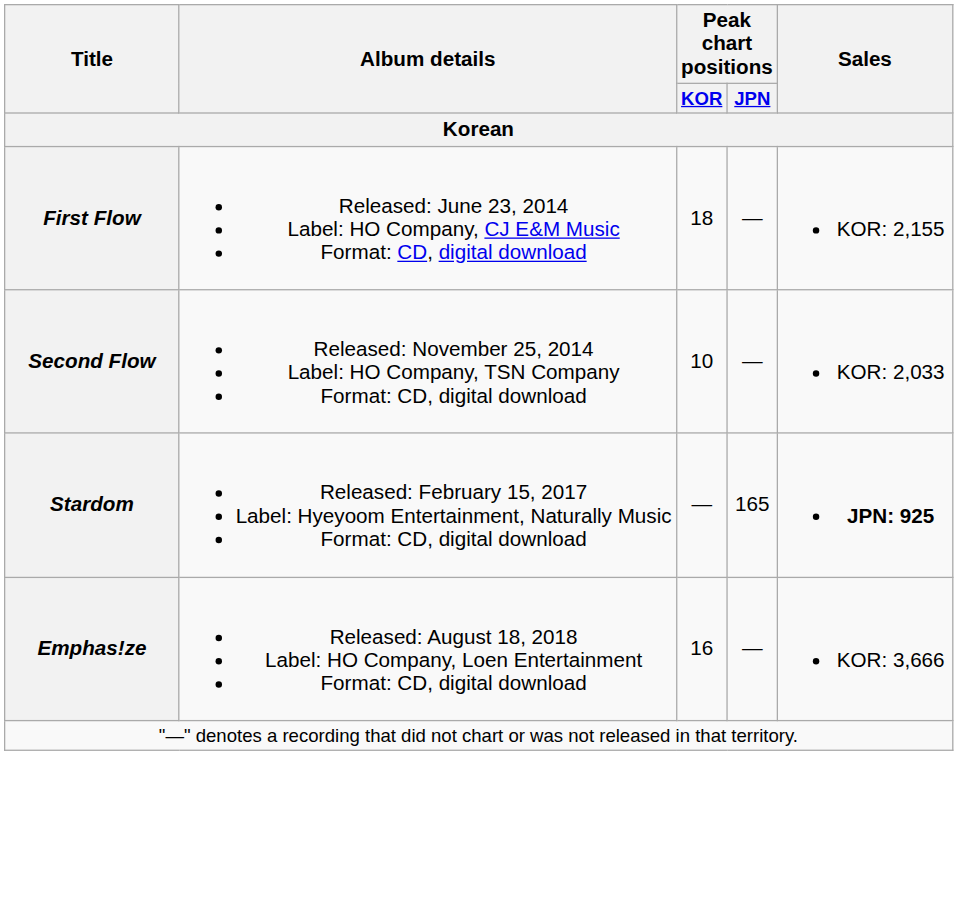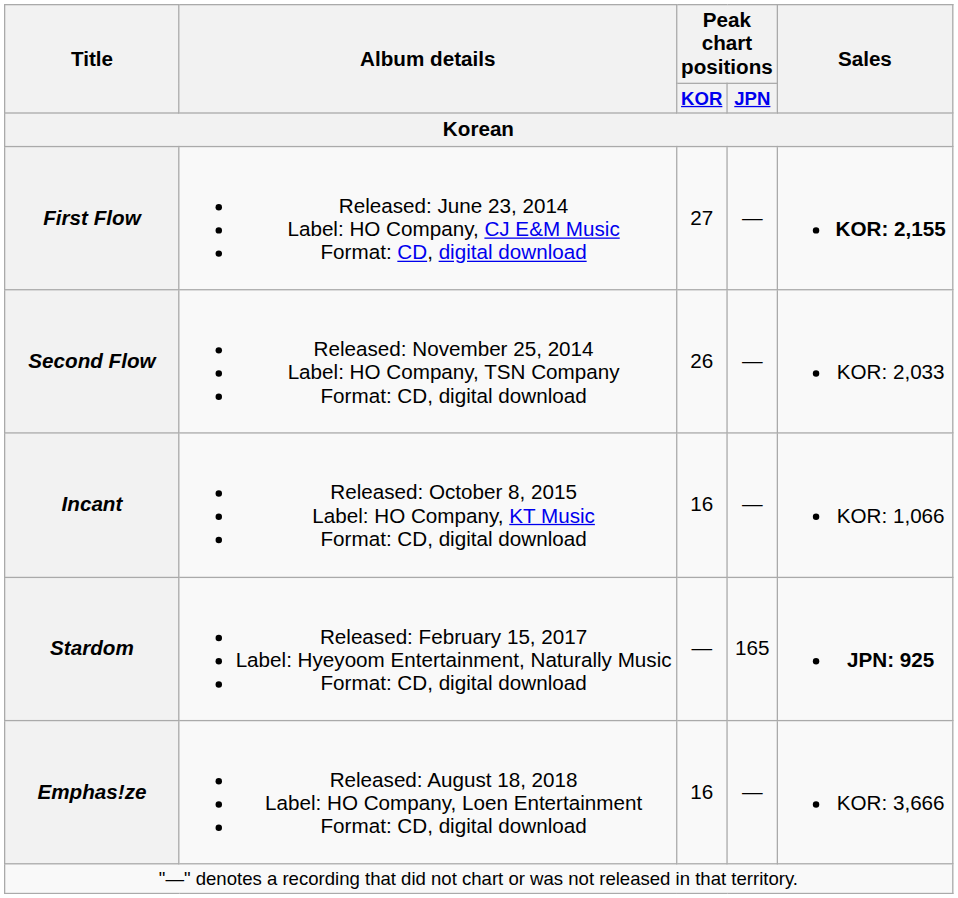First Flow | Peak chart positions / KOR: 18 -> 27
First Flow | Sales: normal -> bold
Second Flow | Peak chart positions / KOR: 10 -> 26
+ row: Incant | Released: October 8, 2015 Label: HO Company, KT Music Format: CD, digital download | 16 | — | KOR: 1,066
